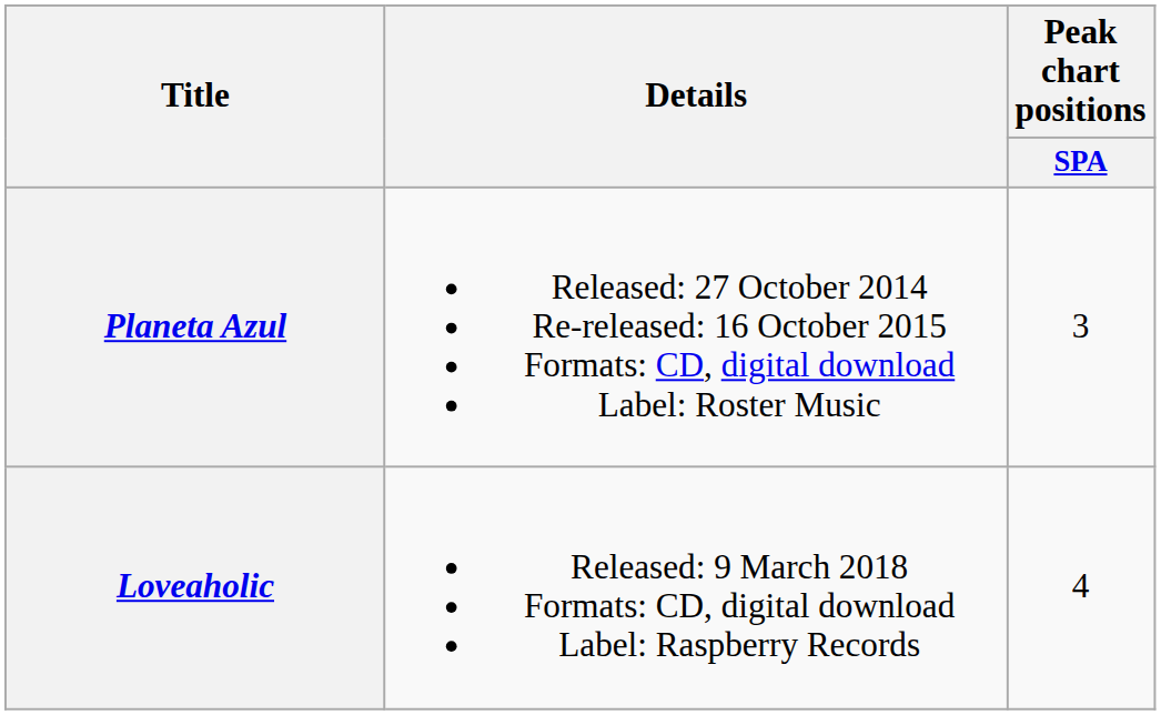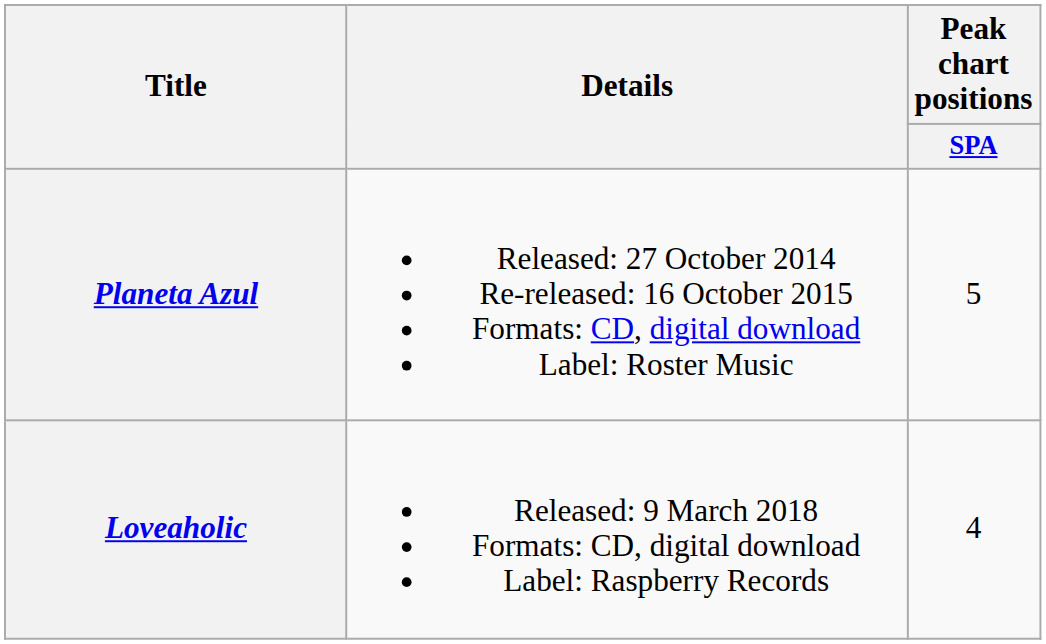Planeta Azul | Peak chart positions / SPA: 3 -> 5
